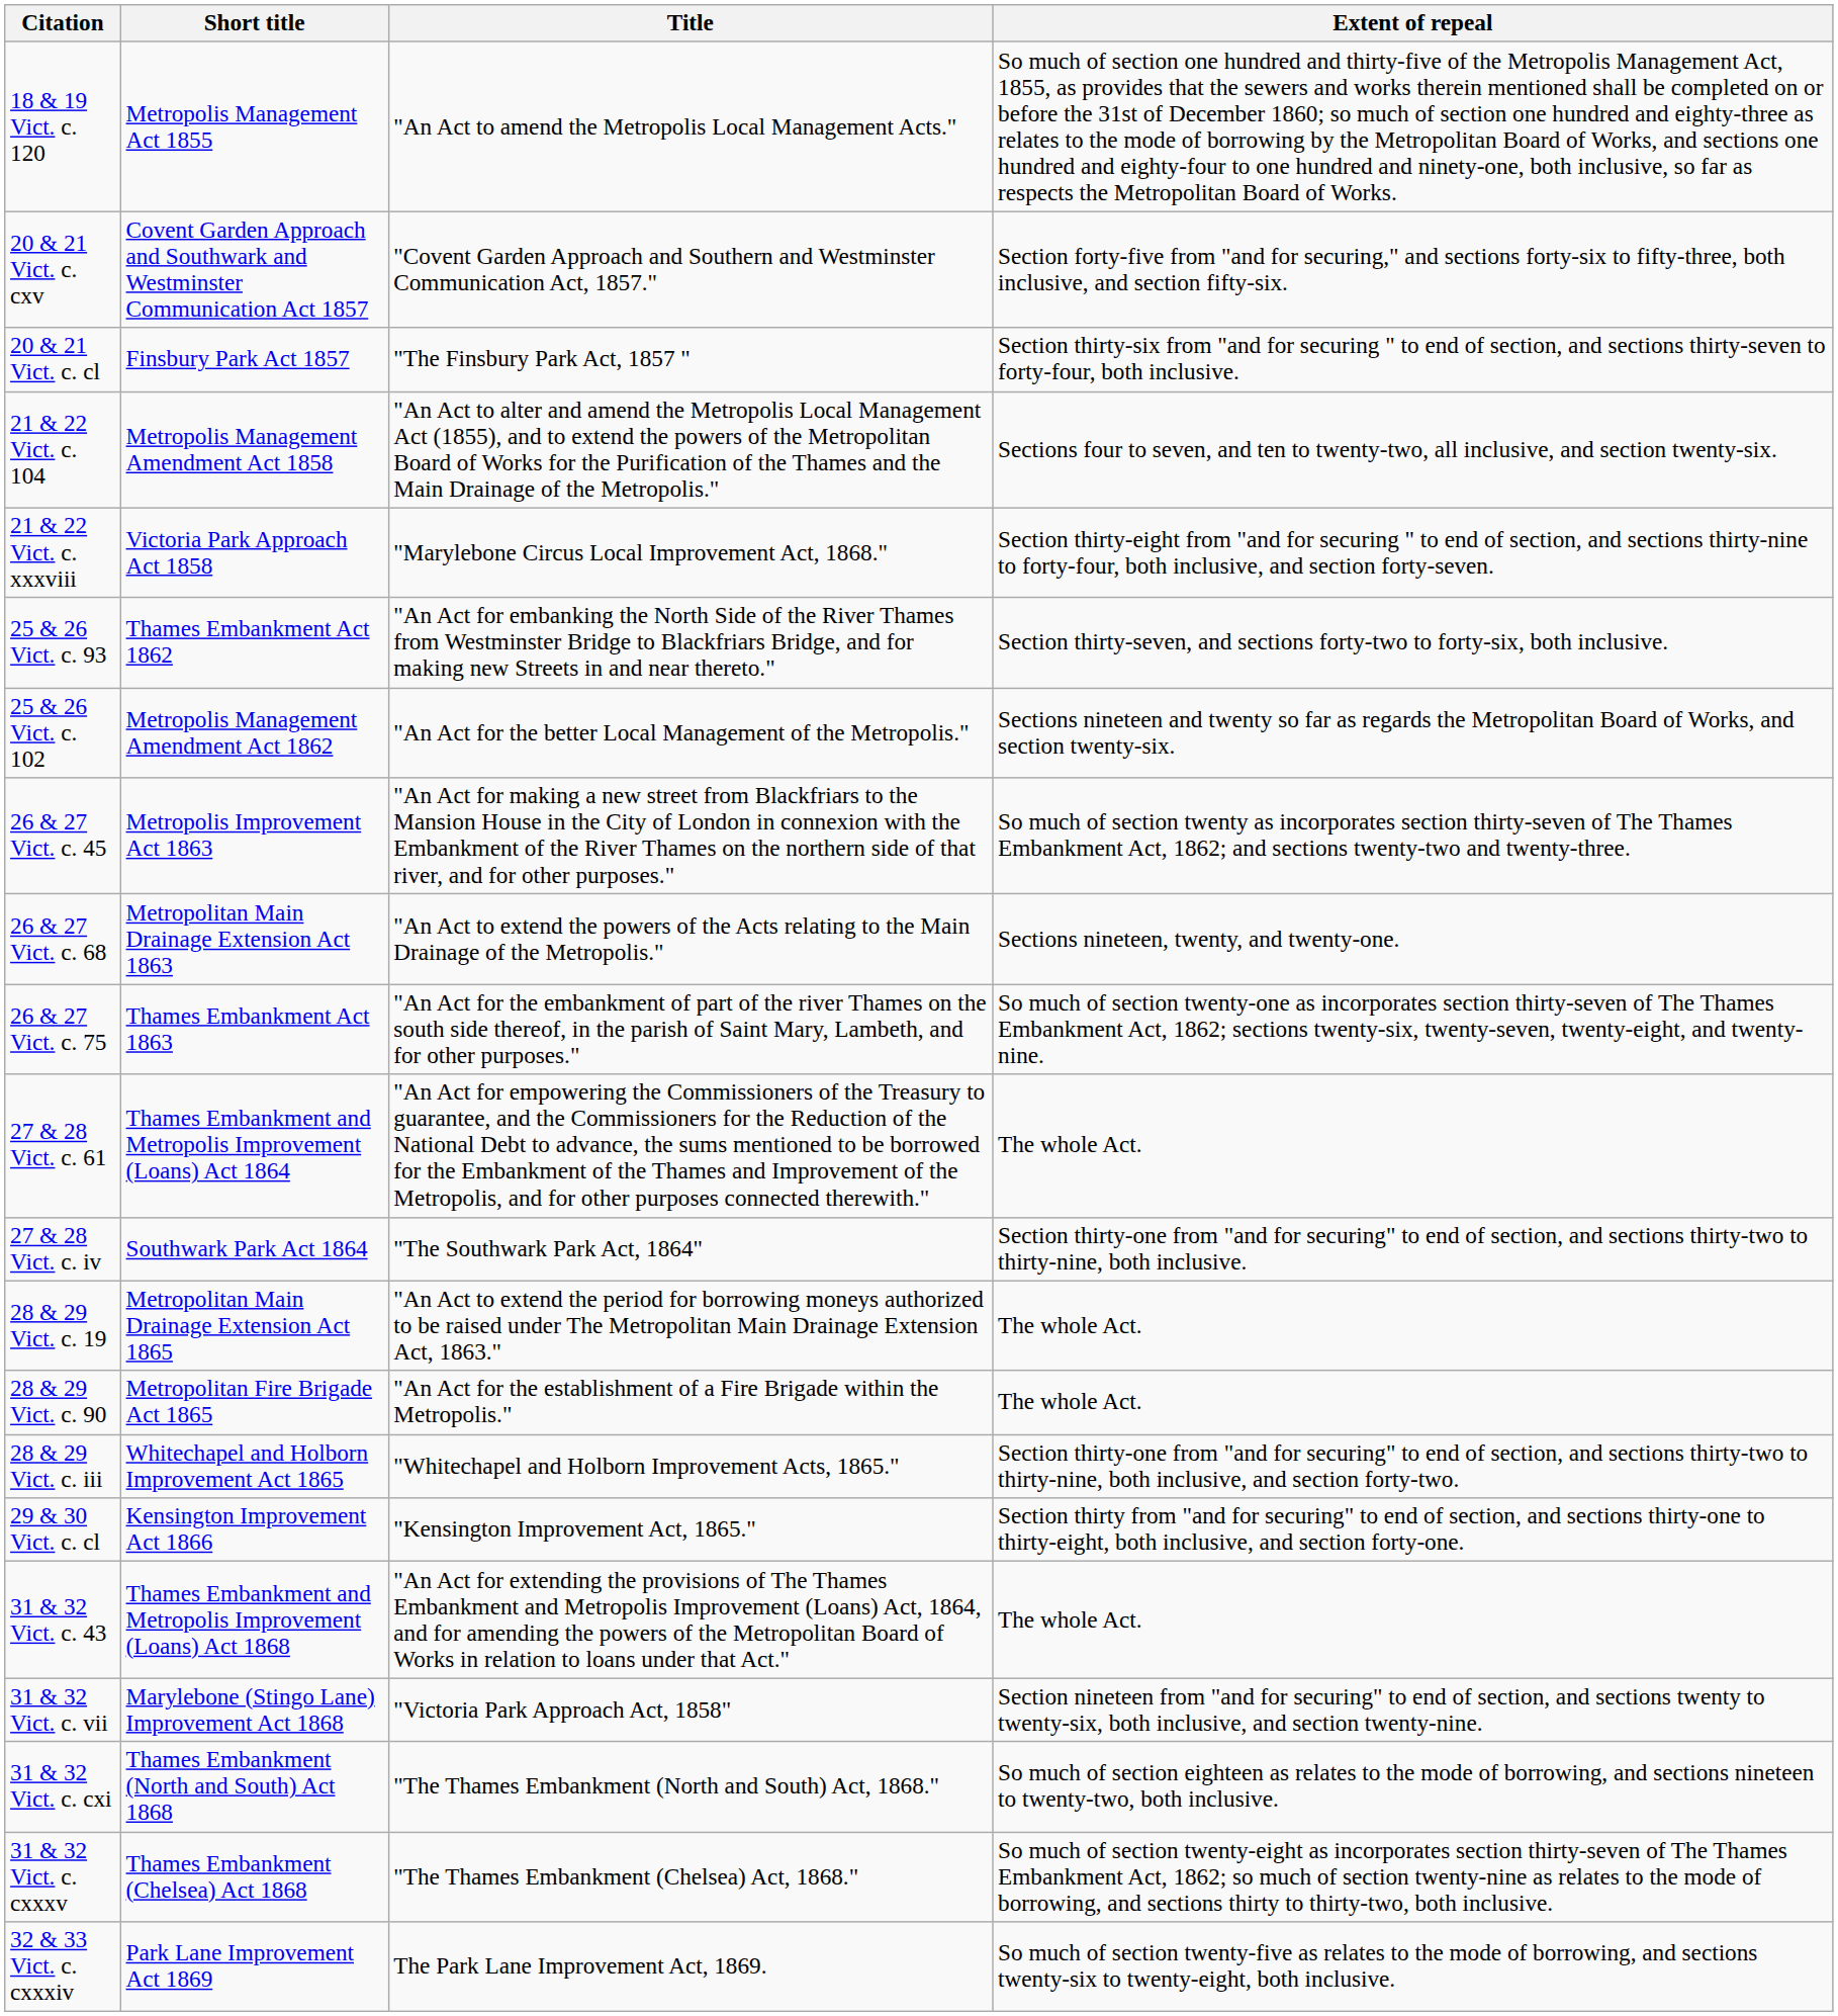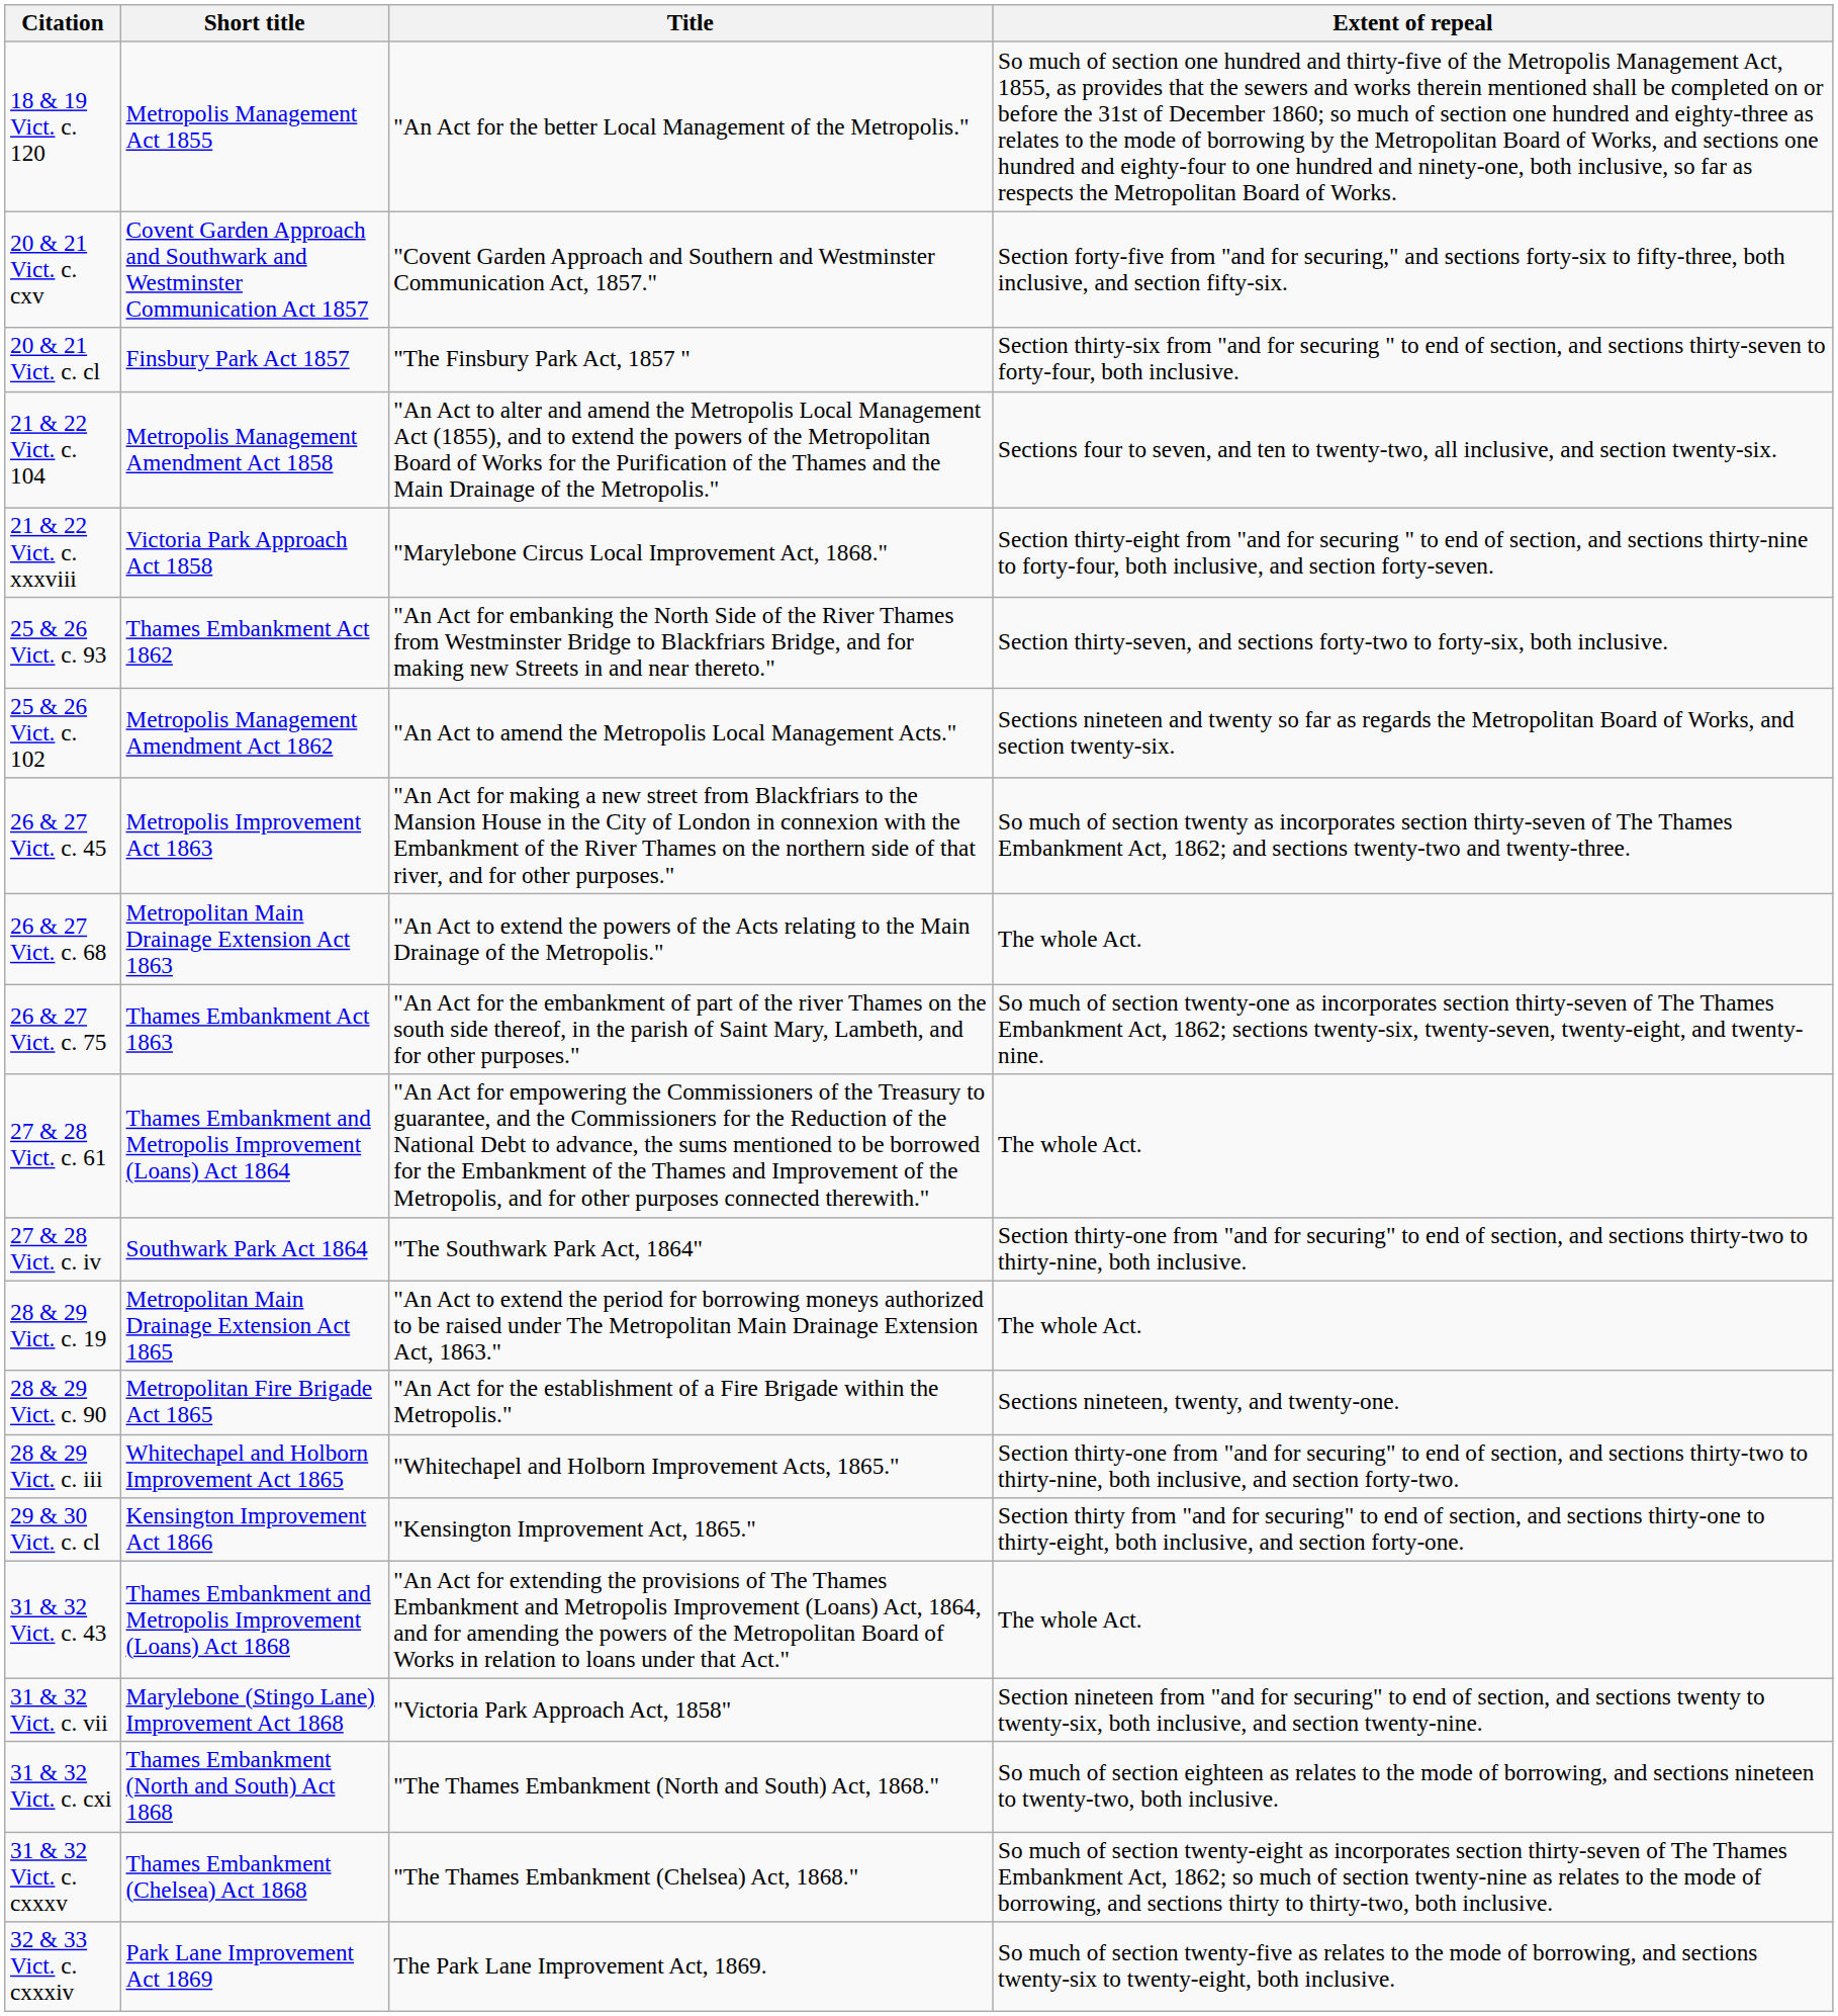18 & 19 Vict. c. 120 | Title: "An Act to amend the Metropolis Local Management Acts." -> "An Act for the better Local Management of the Metropolis."
25 & 26 Vict. c. 102 | Title: "An Act for the better Local Management of the Metropolis." -> "An Act to amend the Metropolis Local Management Acts."
26 & 27 Vict. c. 68 | Extent of repeal: Sections nineteen, twenty, and twenty-one. -> The whole Act.
28 & 29 Vict. c. 90 | Extent of repeal: The whole Act. -> Sections nineteen, twenty, and twenty-one.
